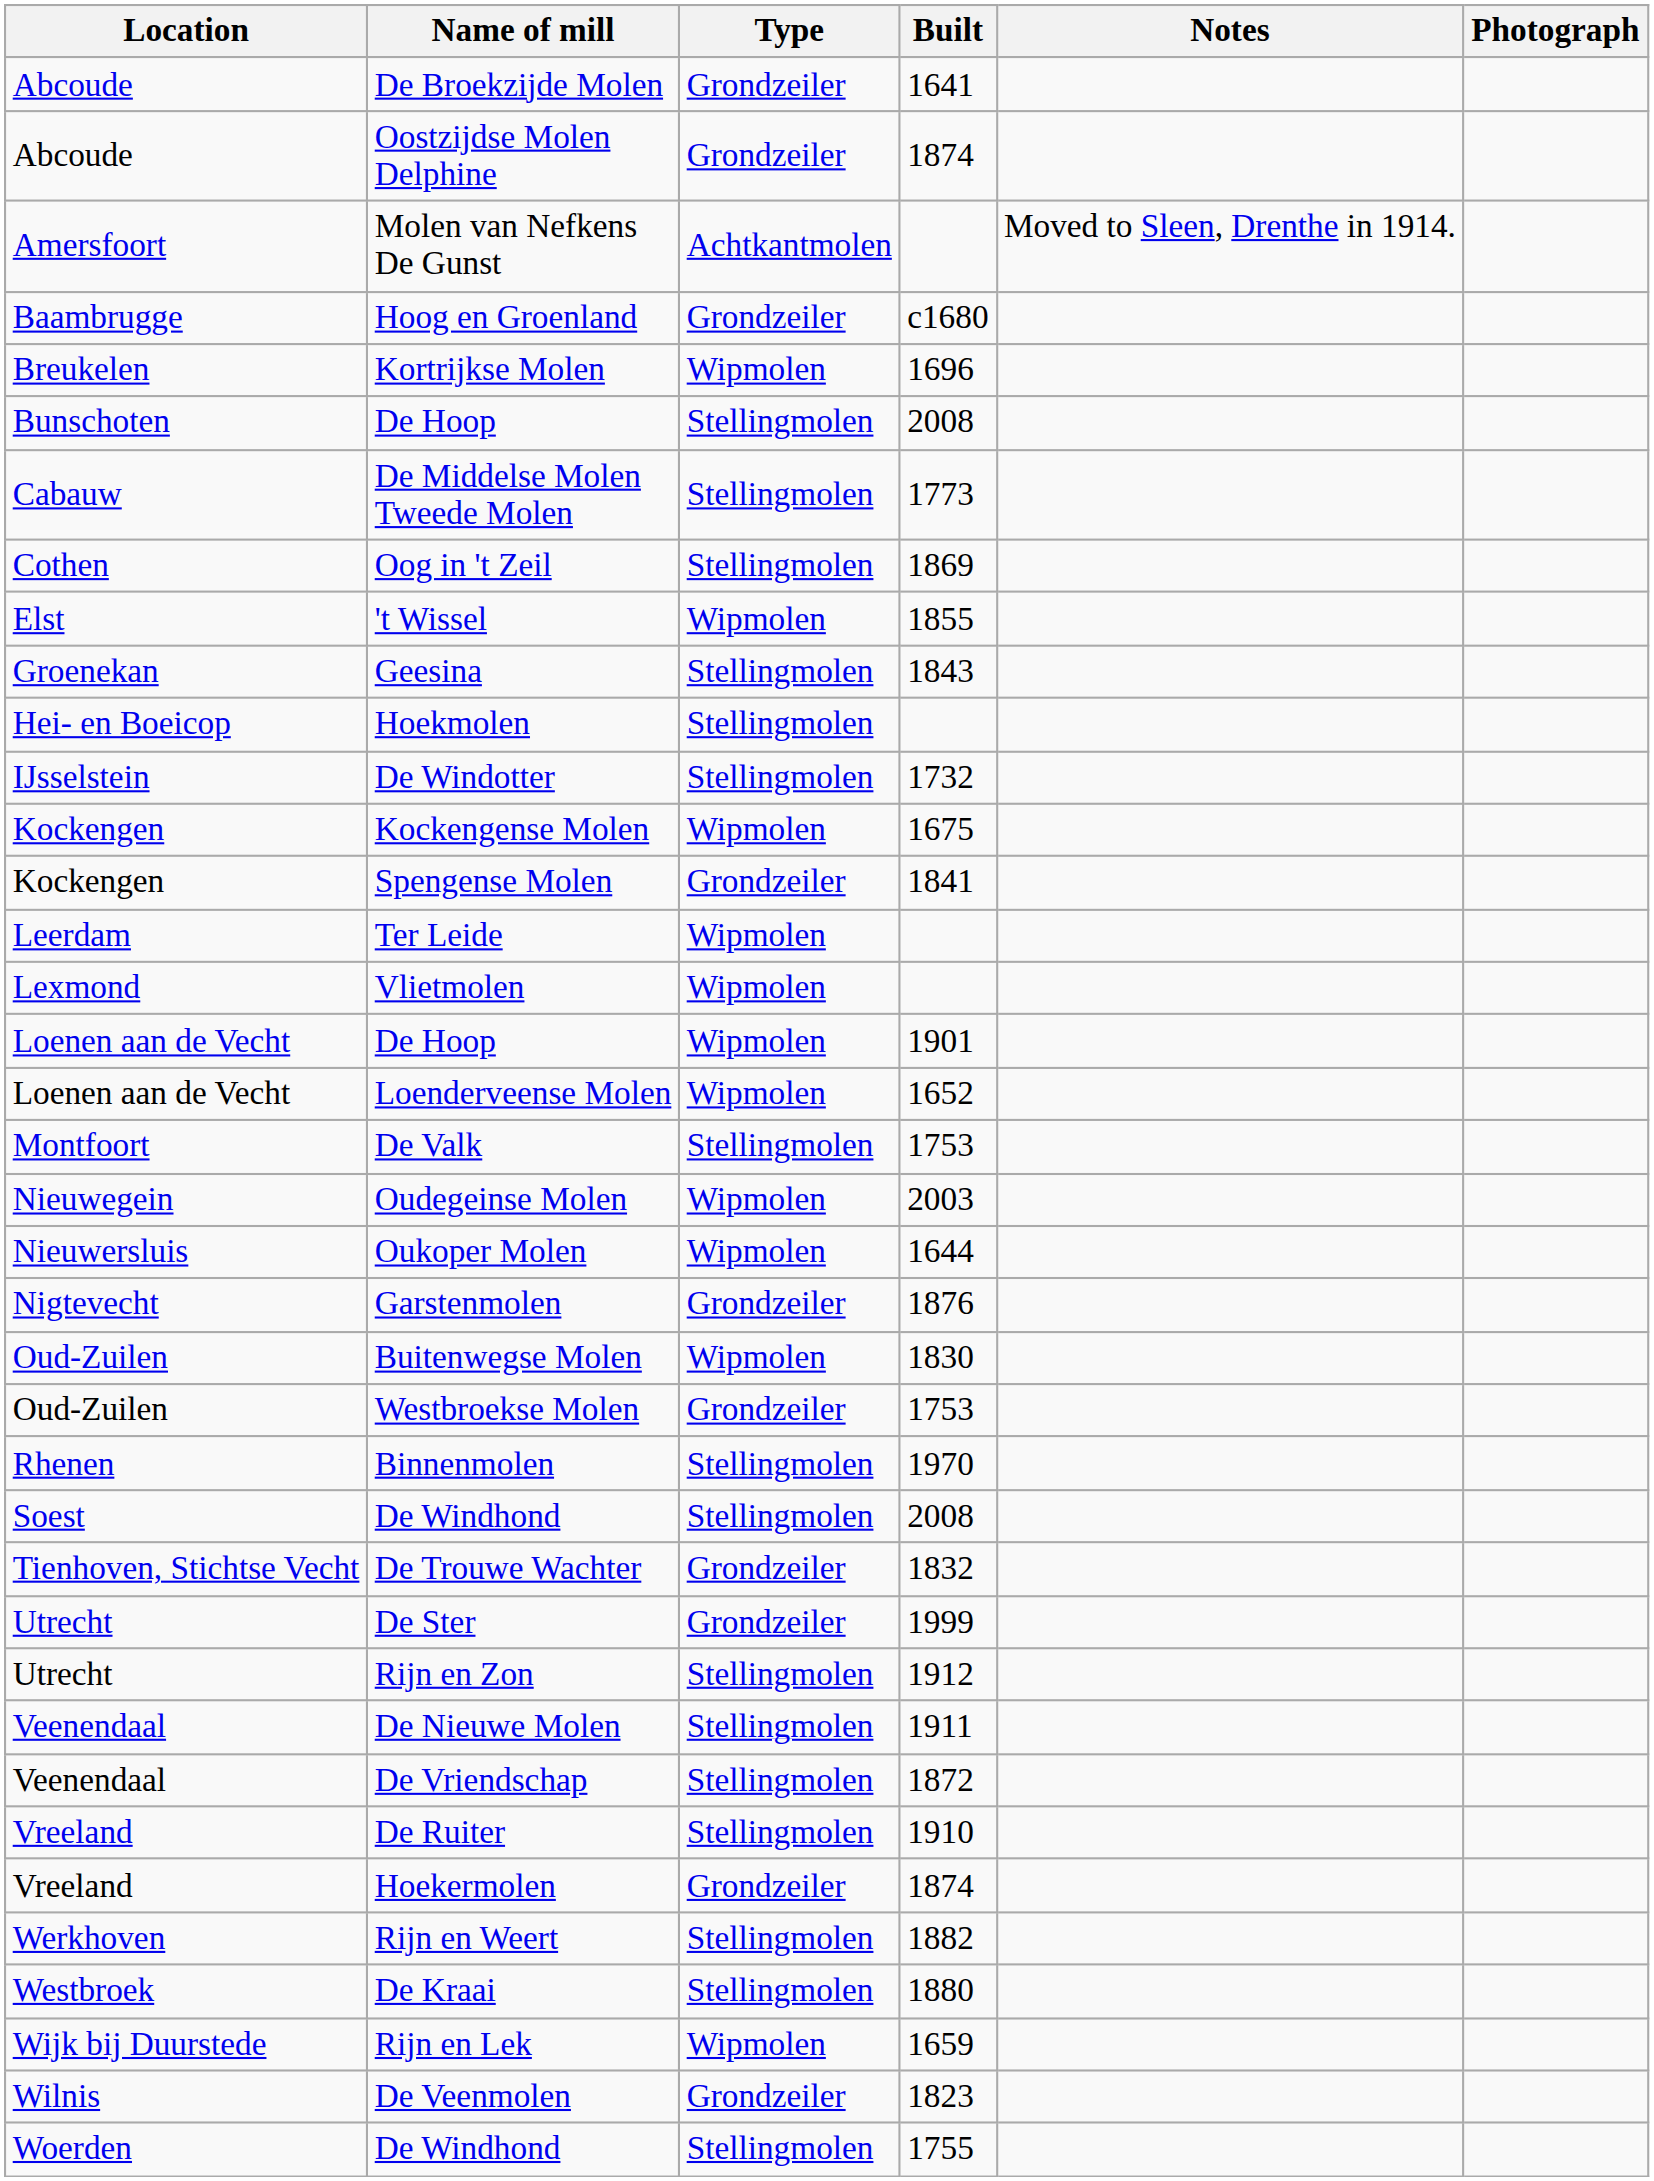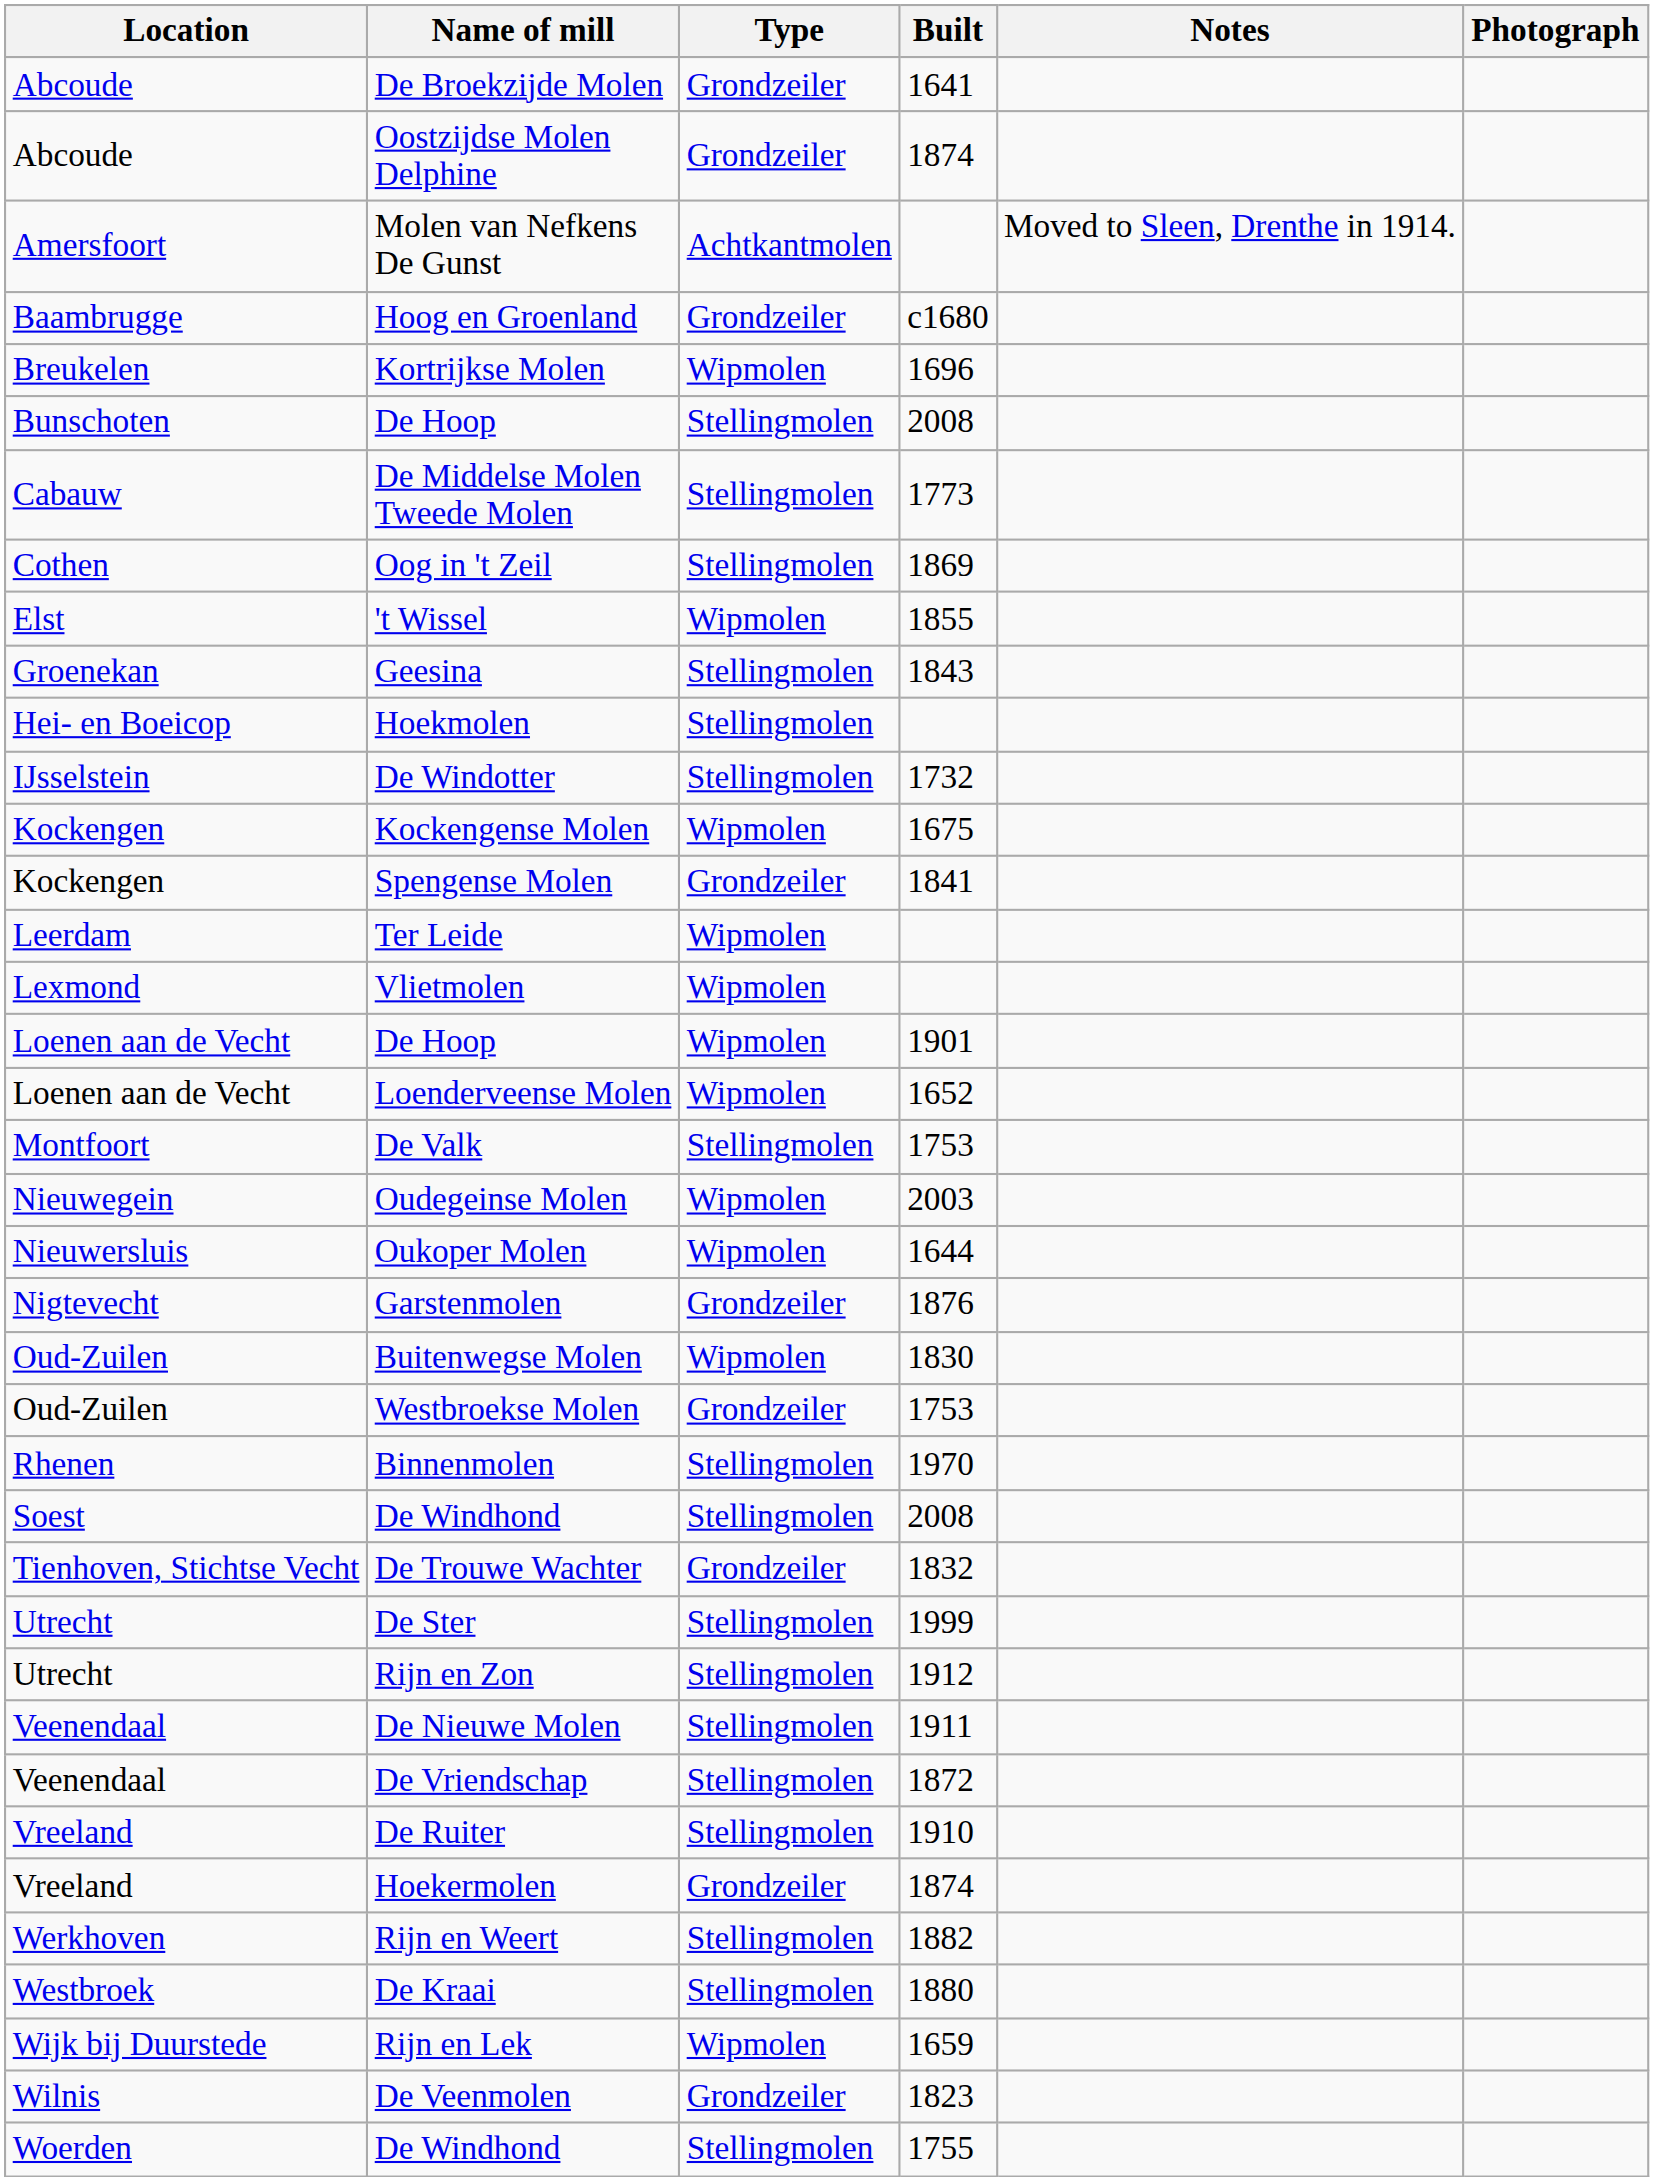De Ster | Type: Grondzeiler -> Stellingmolen
